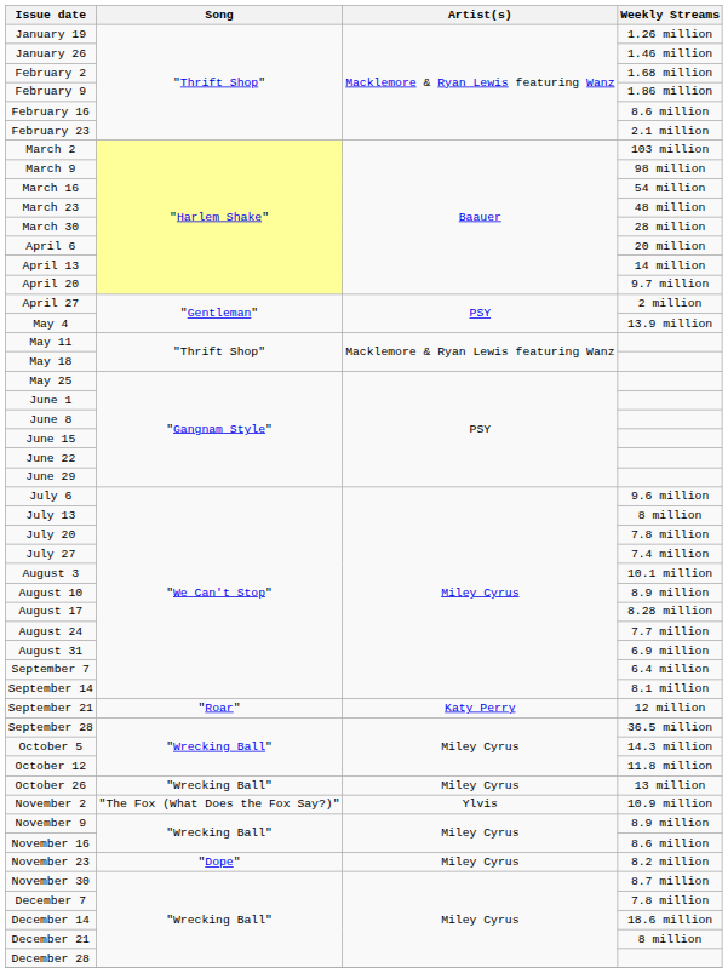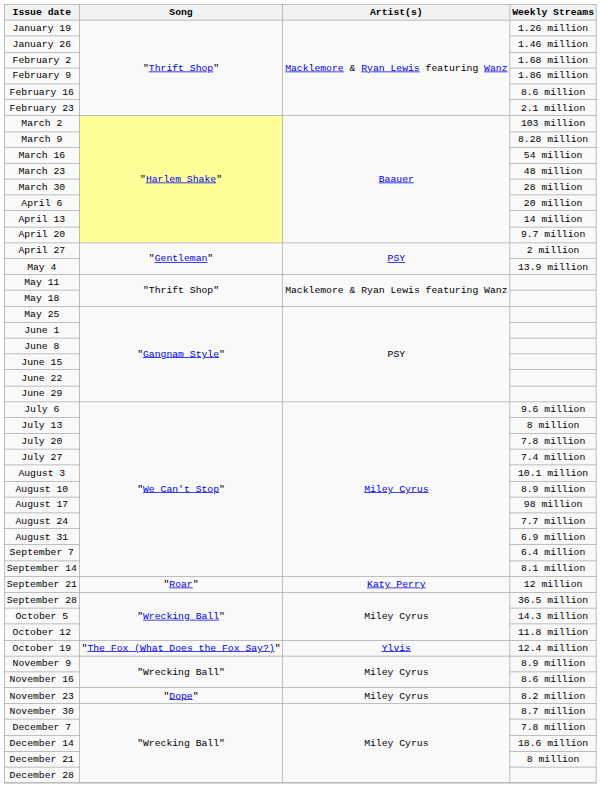March 9 | Weekly Streams: 98 million -> 8.28 million
August 17 | Weekly Streams: 8.28 million -> 98 million
+ row: October 19 | "The Fox (What Does the Fox Say?)" | Ylvis | 12.4 million
- row: October 26 | "Wrecking Ball" | Miley Cyrus | 13 million
- row: November 2 | "The Fox (What Does the Fox Say?)" | Ylvis | 10.9 million
